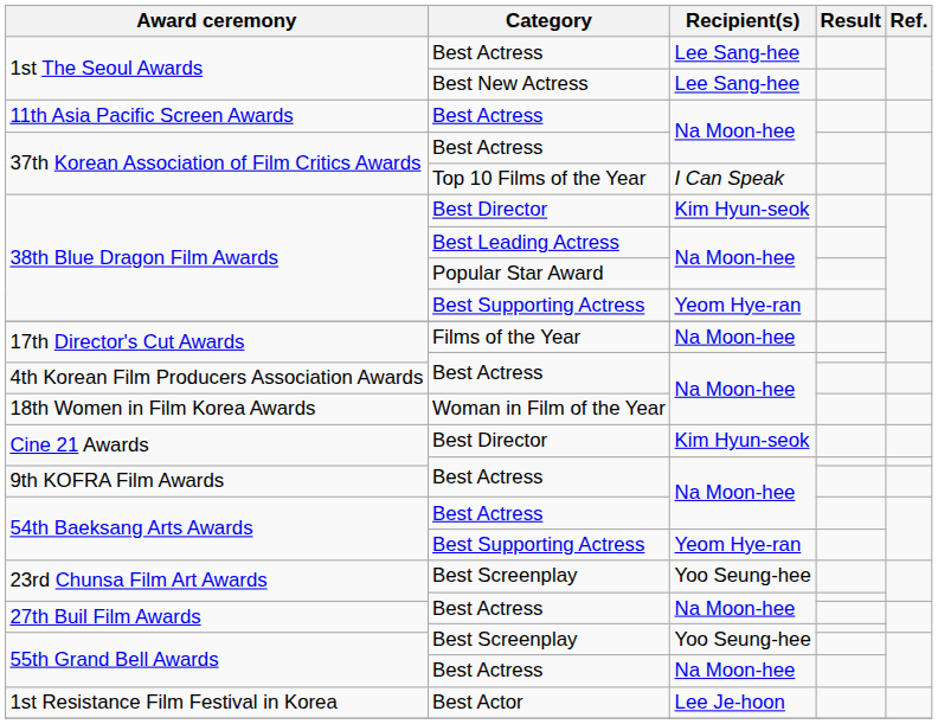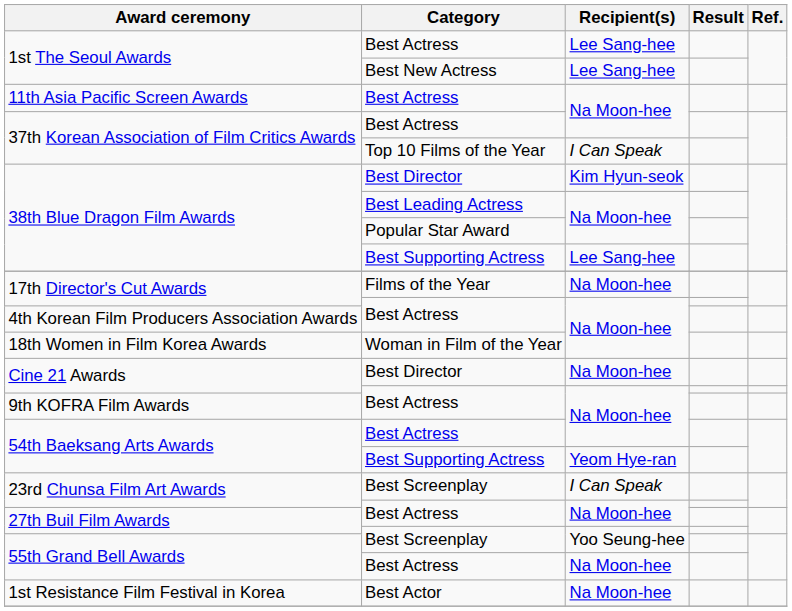38th Blue Dragon Film Awards / Best Supporting Actress | Recipient(s): Yeom Hye-ran -> Lee Sang-hee
Cine 21 Awards / Best Director | Recipient(s): Kim Hyun-seok -> Na Moon-hee
23rd Chunsa Film Art Awards / Best Screenplay | Recipient(s): Yoo Seung-hee -> I Can Speak
1st Resistance Film Festival in Korea | Recipient(s): Lee Je-hoon -> Na Moon-hee
